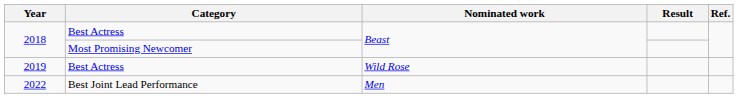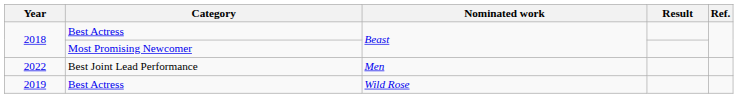rows swapped: 2019 <-> 2022
